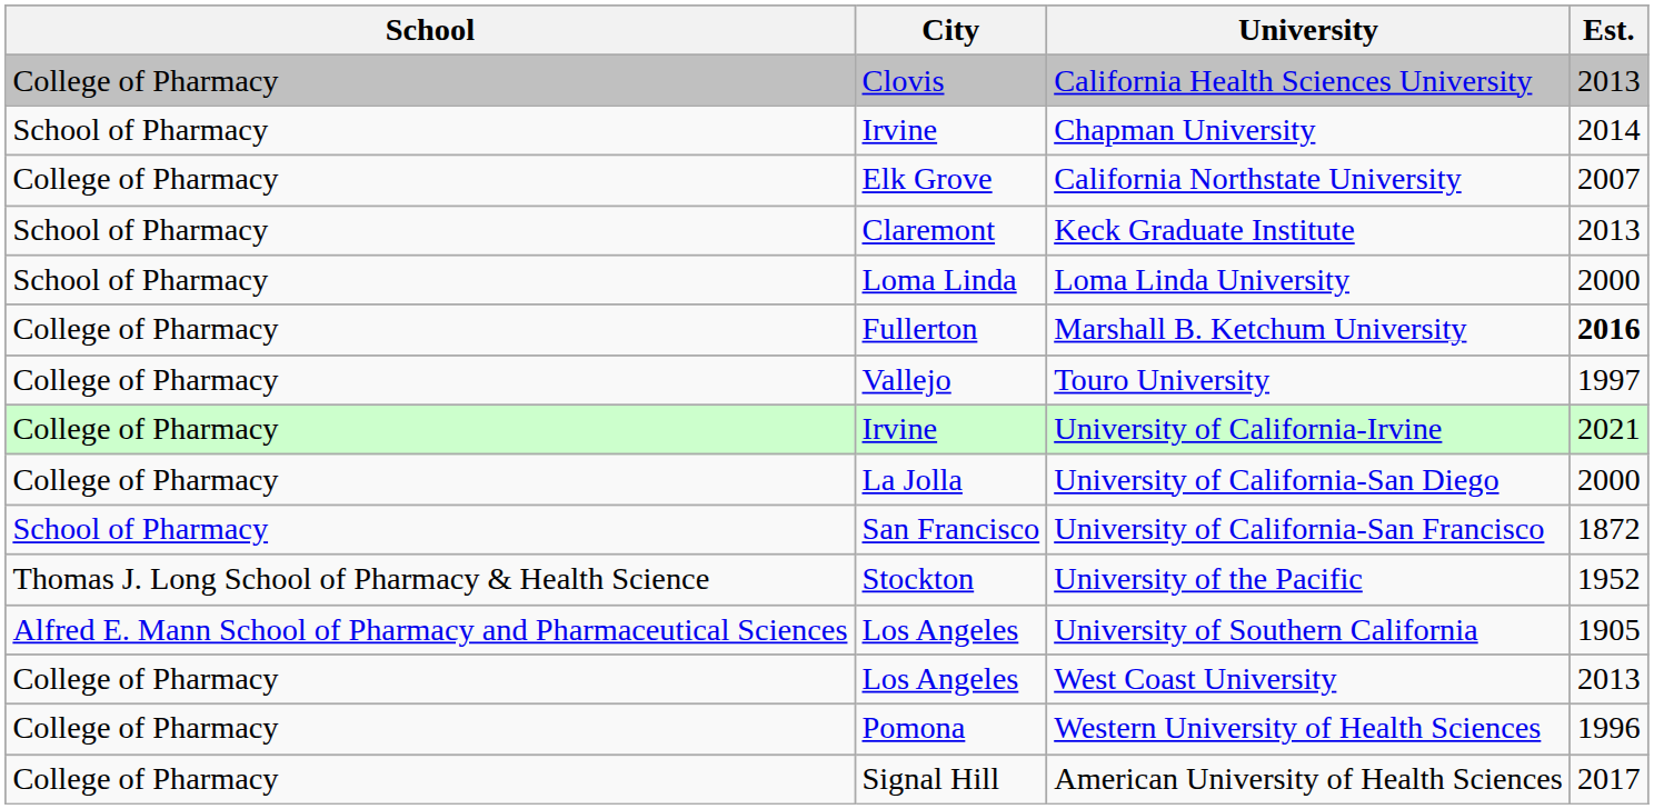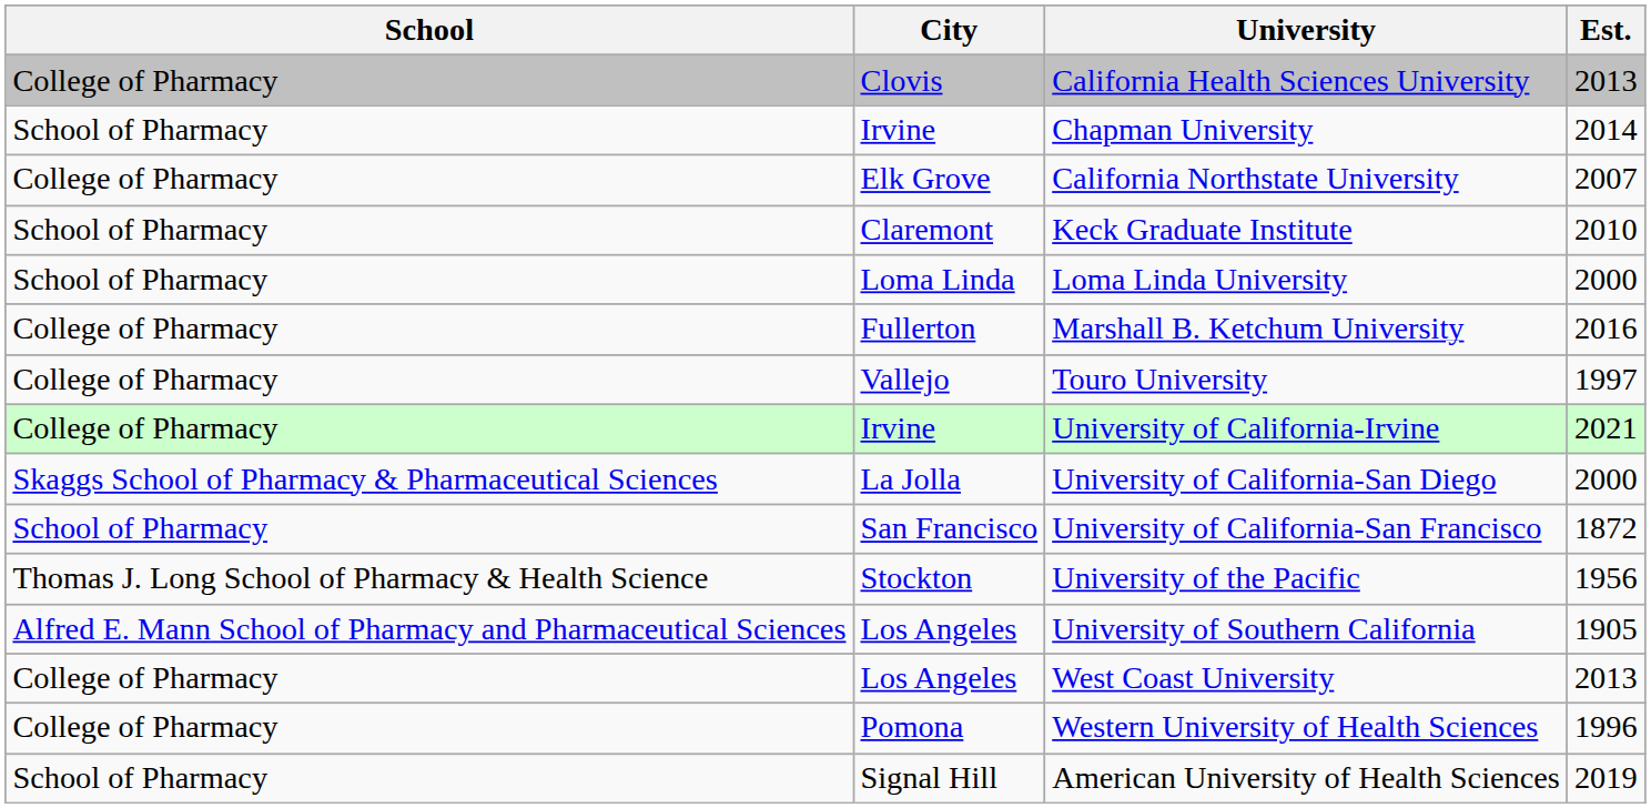Keck Graduate Institute | Est.: 2013 -> 2010
Marshall B. Ketchum University | Est.: bold -> normal
University of California-San Diego | School: College of Pharmacy -> Skaggs School of Pharmacy & Pharmaceutical Sciences
University of the Pacific | Est.: 1952 -> 1956
American University of Health Sciences | School: College of Pharmacy -> School of Pharmacy
American University of Health Sciences | Est.: 2017 -> 2019
